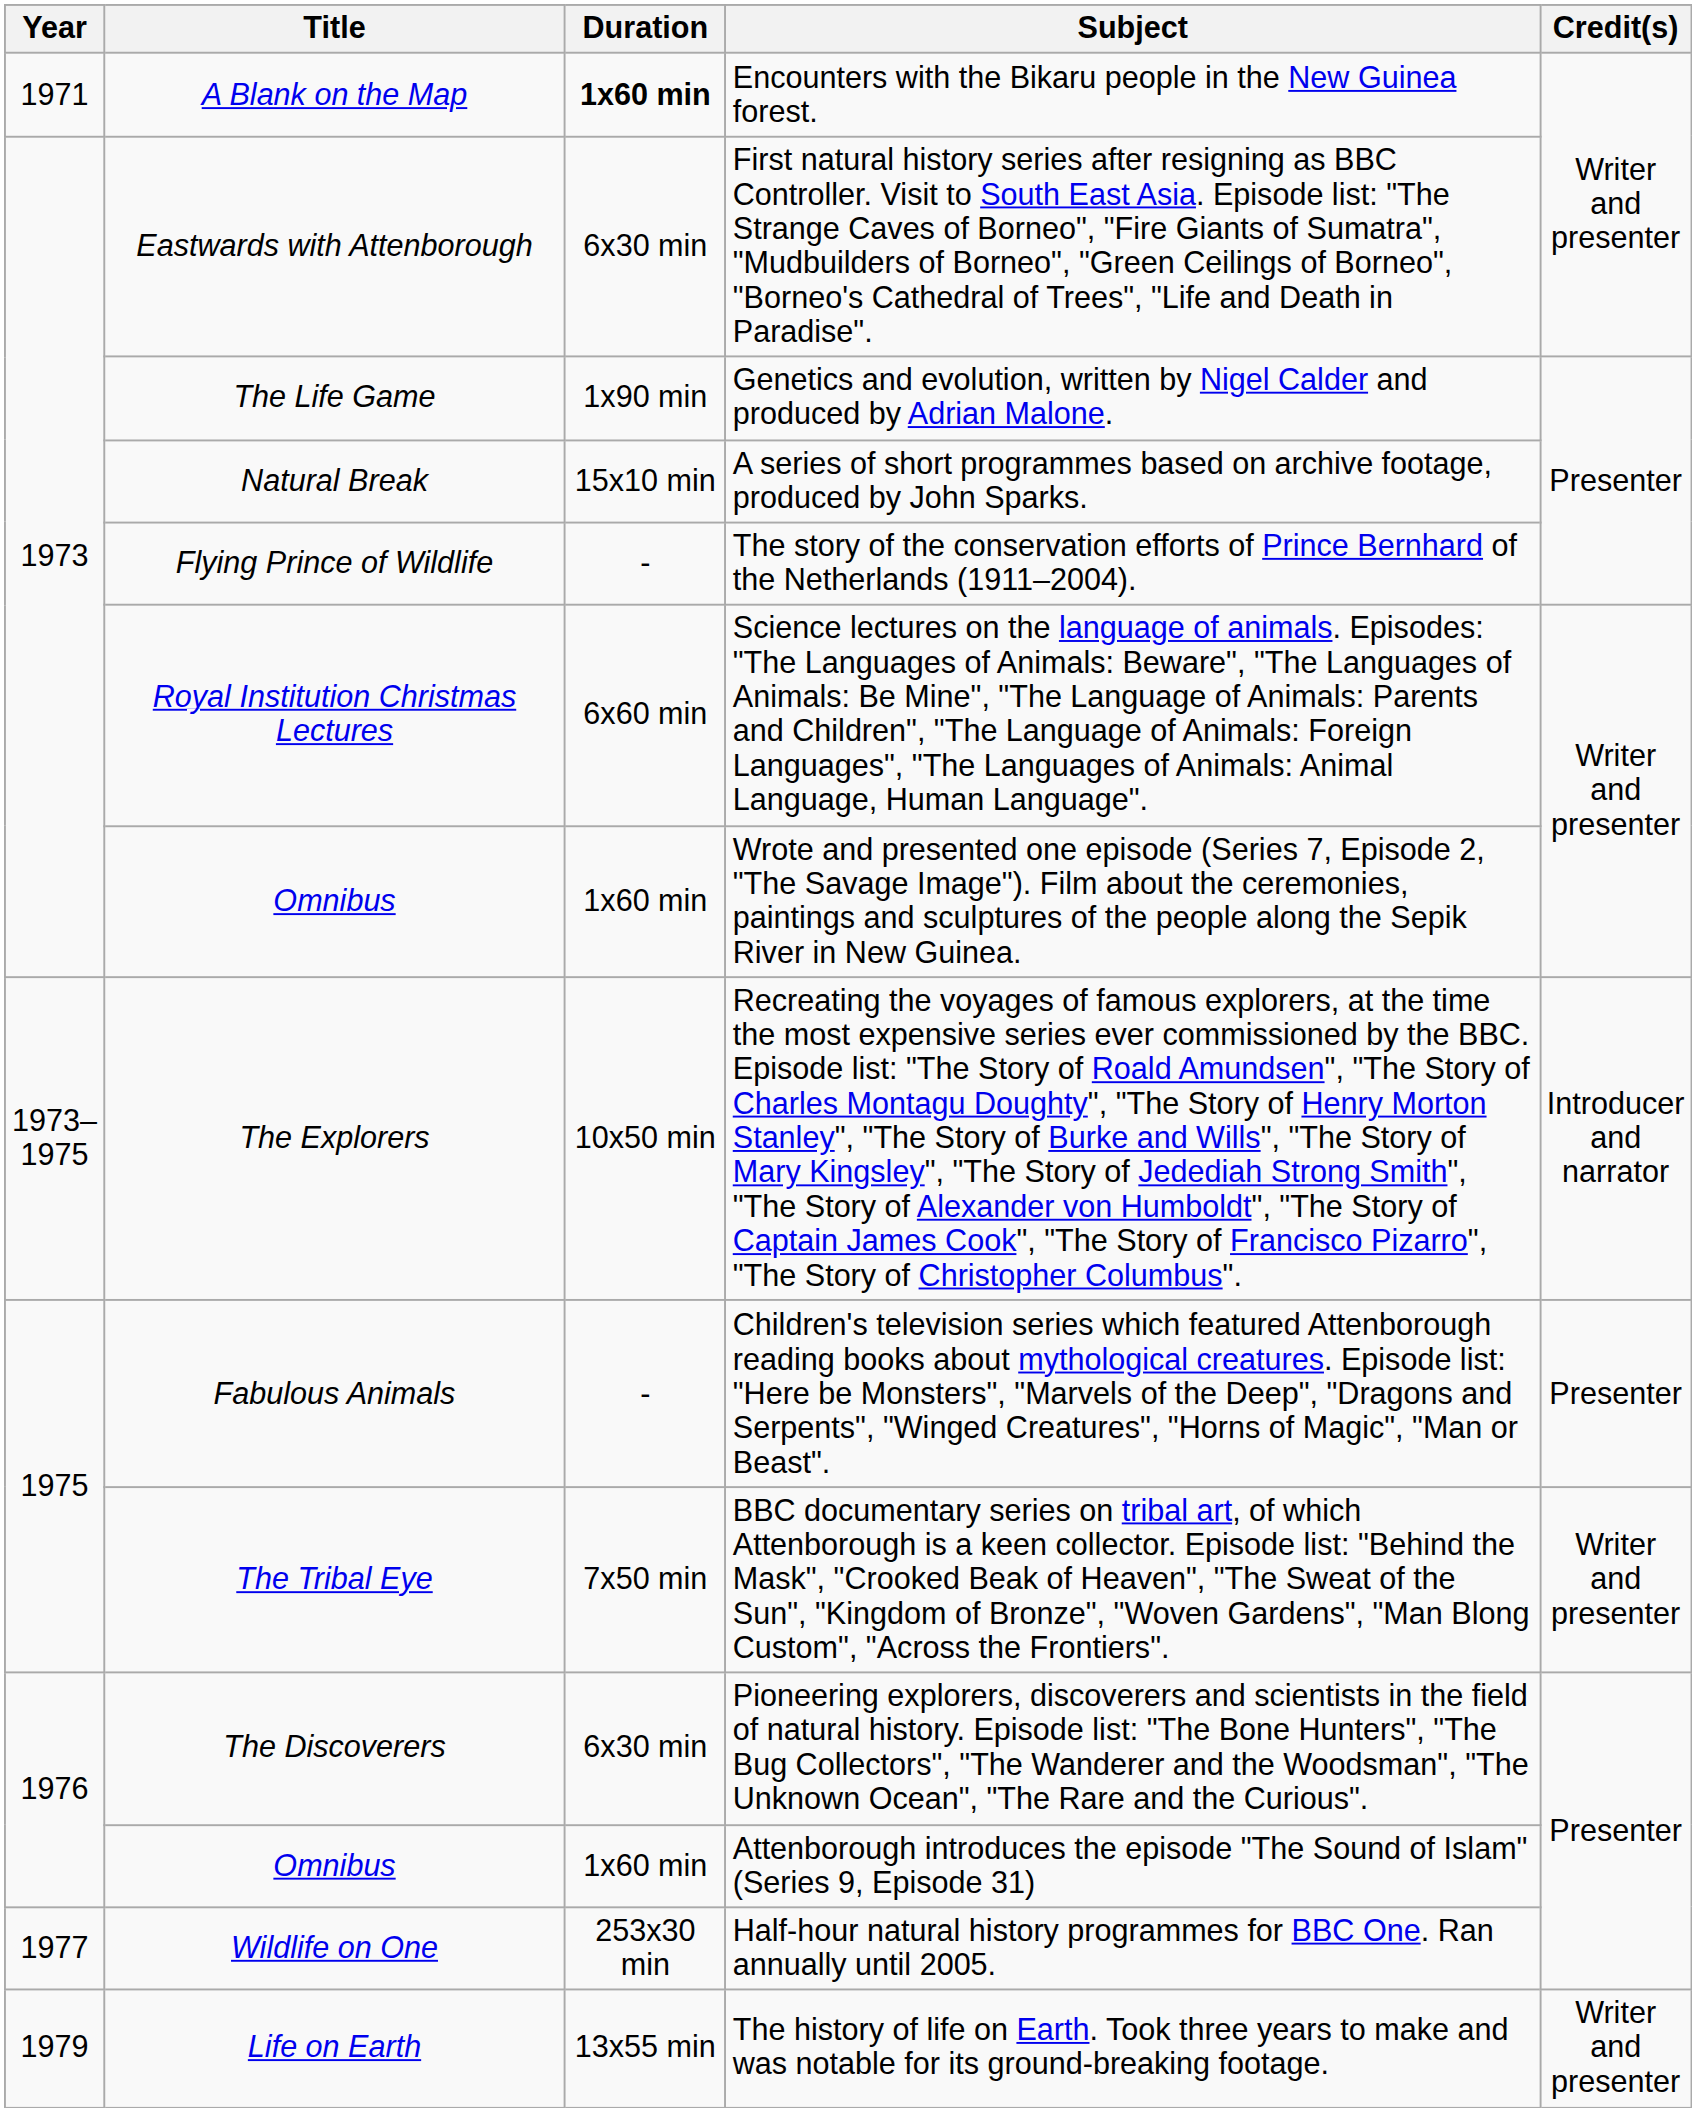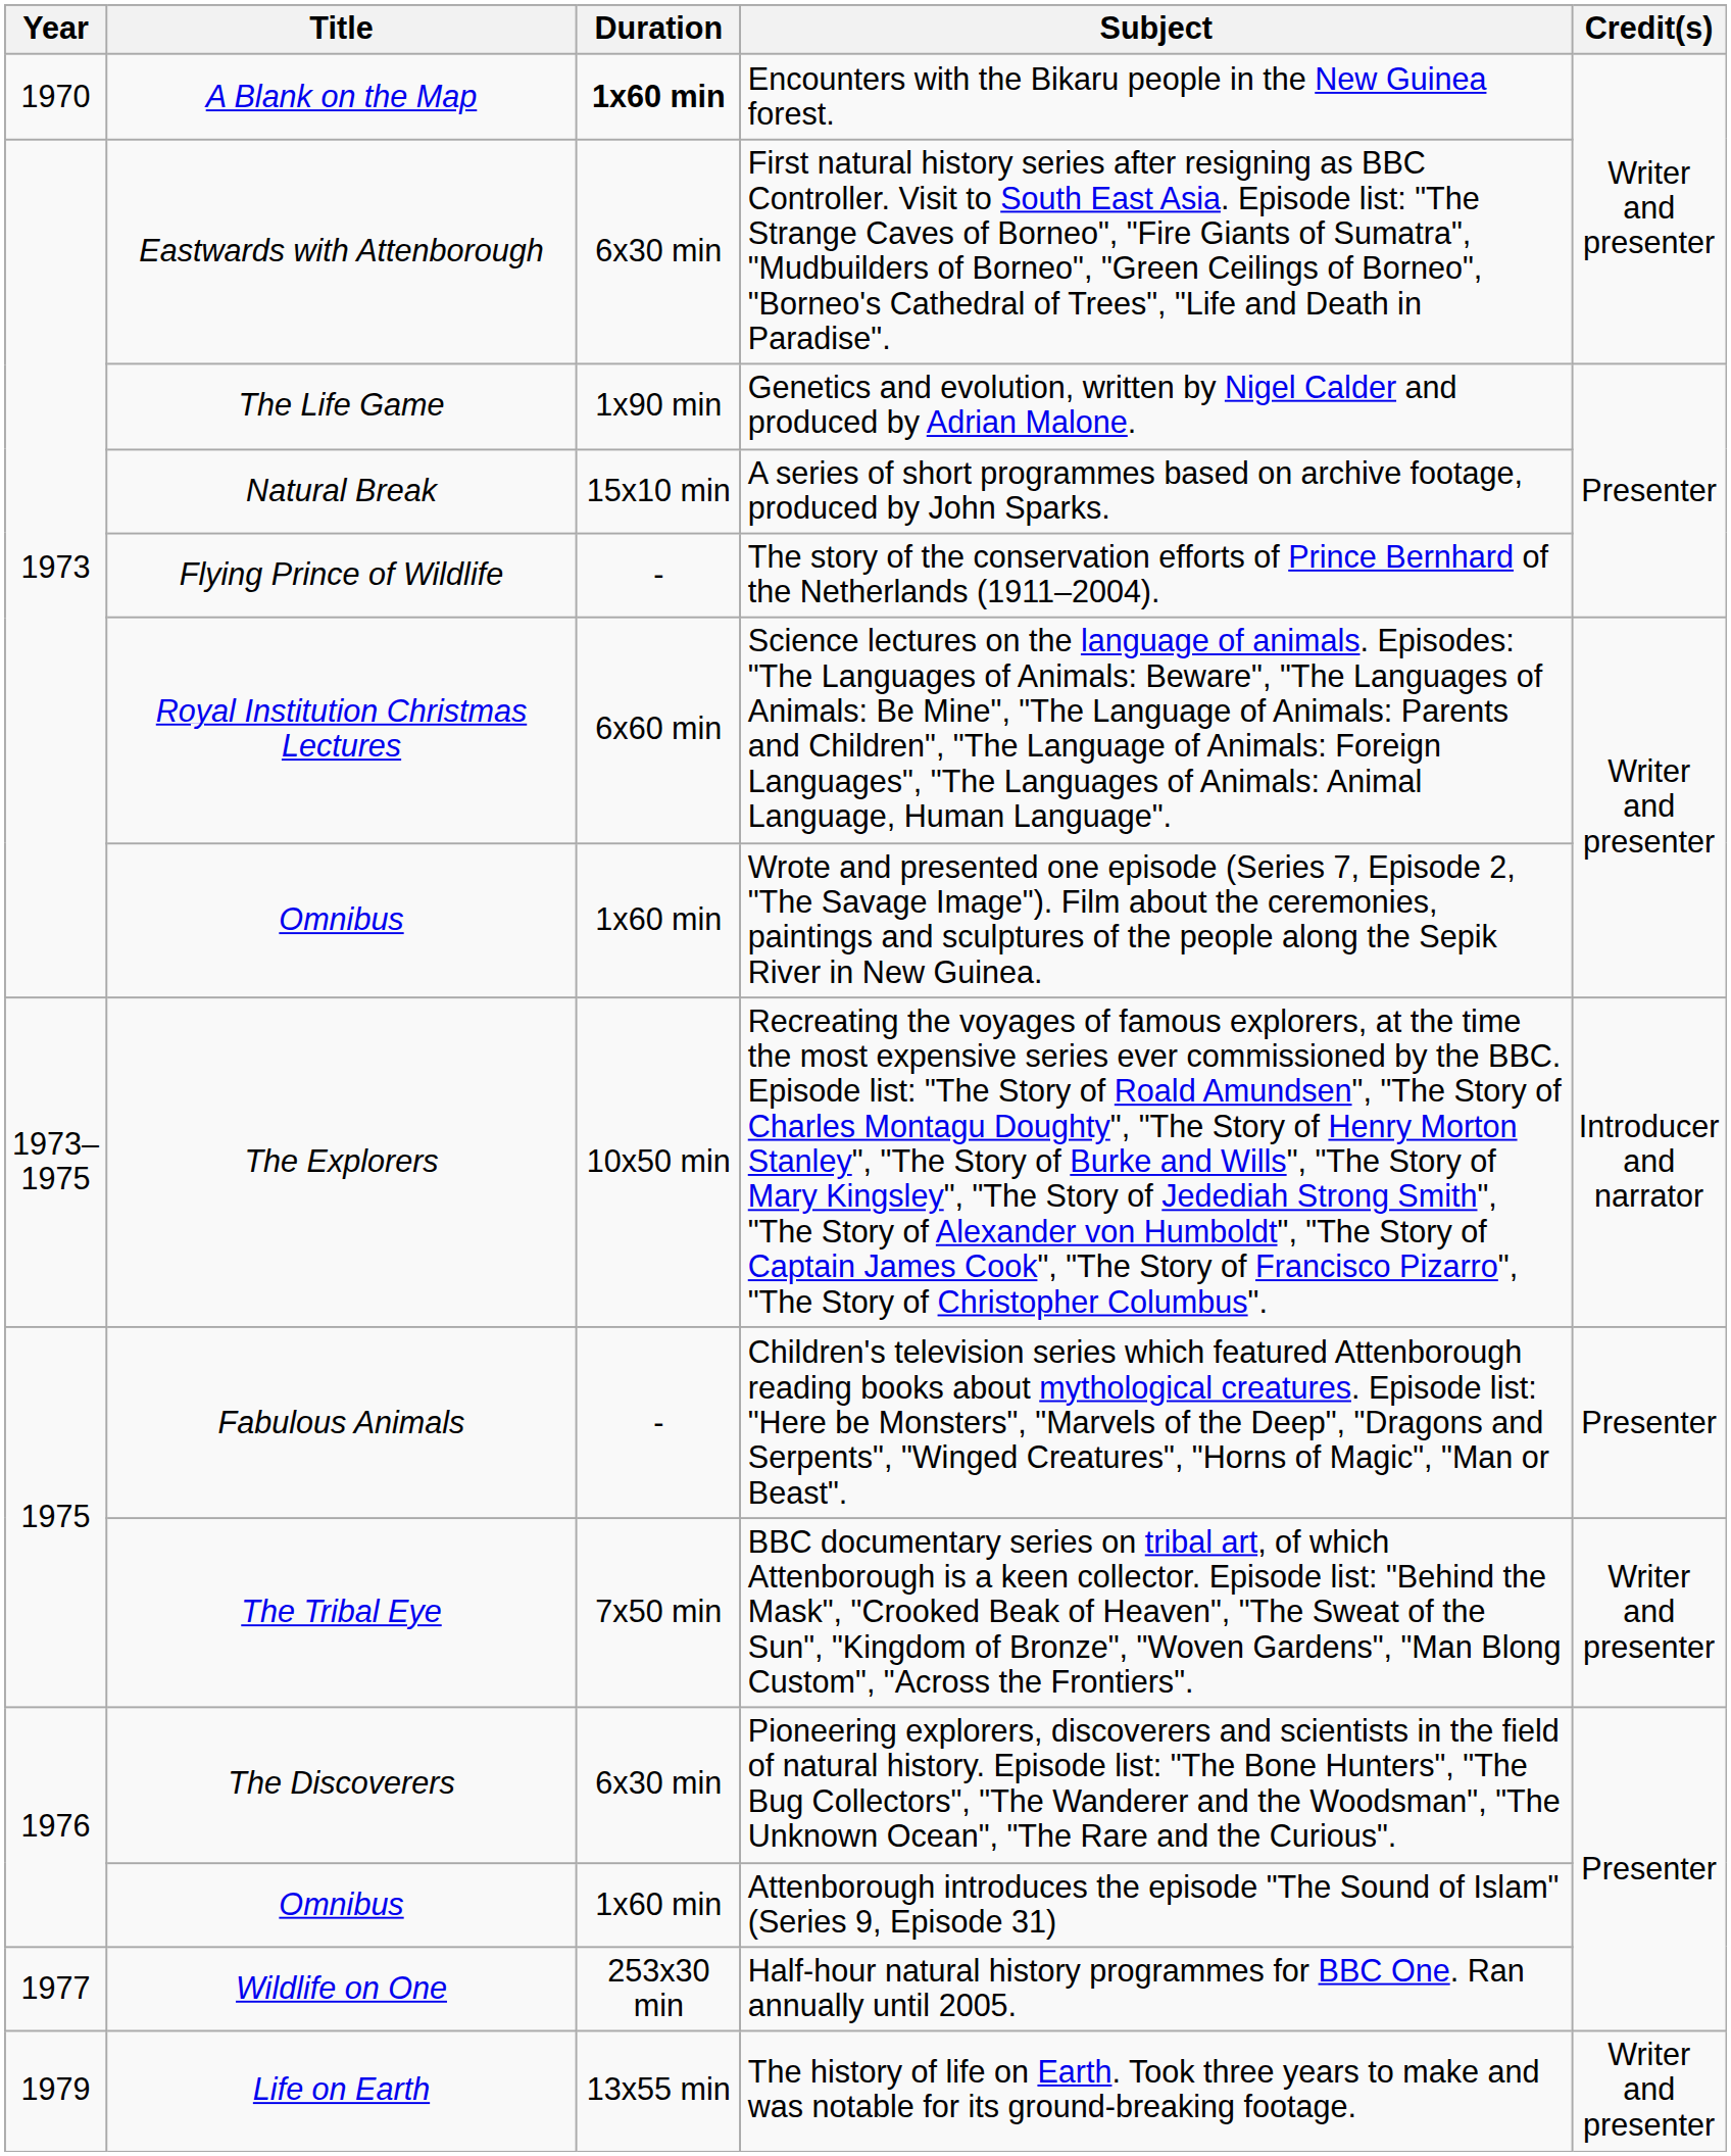Encounters with the Bikaru people in the New Guinea forest. | Year: 1971 -> 1970
